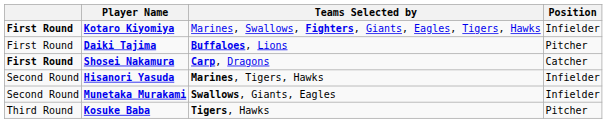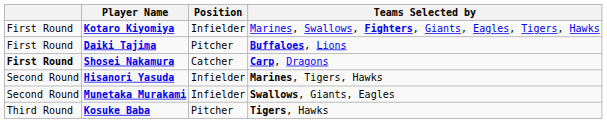columns swapped: Position <-> Teams Selected by
Kotaro Kiyomiya | column 1: bold -> normal
